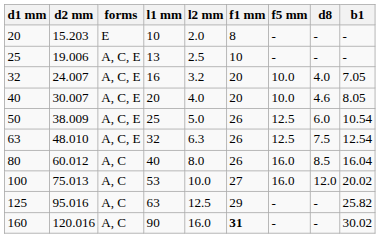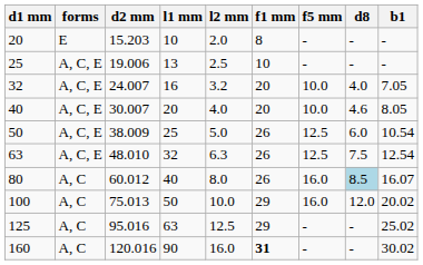columns swapped: forms <-> d2 mm
80 | d8: no background -> lightblue background
80 | b1: 16.04 -> 16.07
100 | l1 mm: 53 -> 50
100 | f1 mm: 27 -> 29
125 | b1: 25.82 -> 25.02
